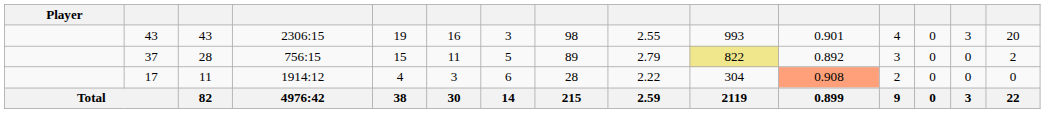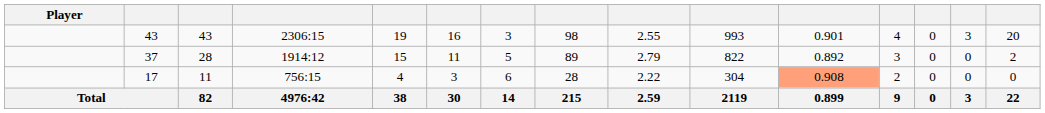37 | column 4: 756:15 -> 1914:12
37 | column 10: khaki background -> no background
17 | column 4: 1914:12 -> 756:15
